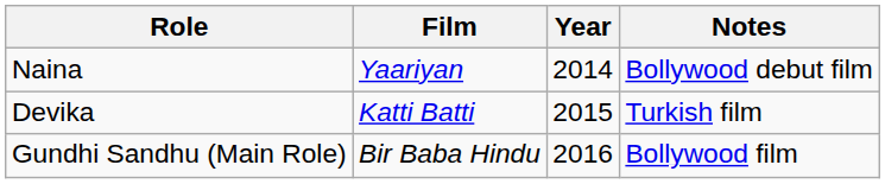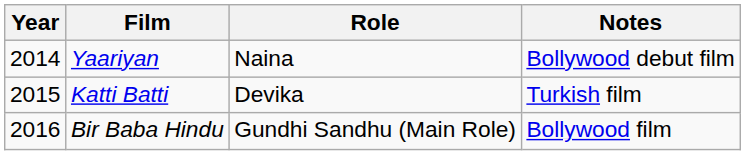columns swapped: Year <-> Role
